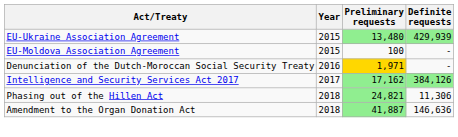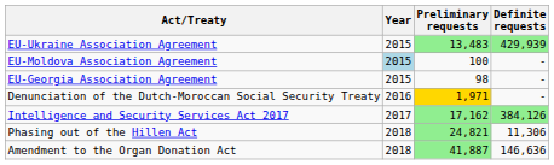EU-Ukraine Association Agreement | Preliminary requests: 13,480 -> 13,483
EU-Moldova Association Agreement | Year: no background -> lightblue background
+ row: EU-Georgia Association Agreement | 2015 | 98 | -
